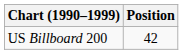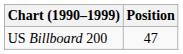US Billboard 200 | Position: 42 -> 47
